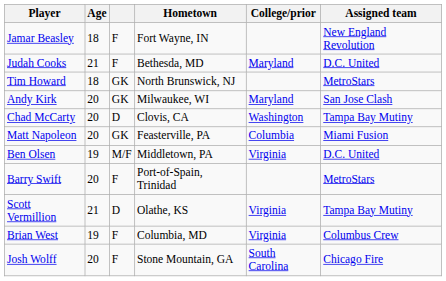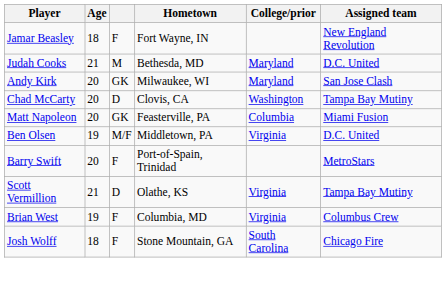Judah Cooks | column 3: F -> M
- row: Tim Howard | 18 | GK | North Brunswick, NJ | MetroStars
Josh Wolff | Age: 20 -> 18
